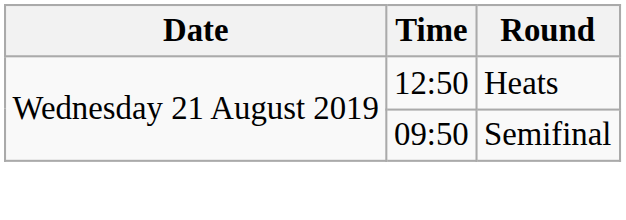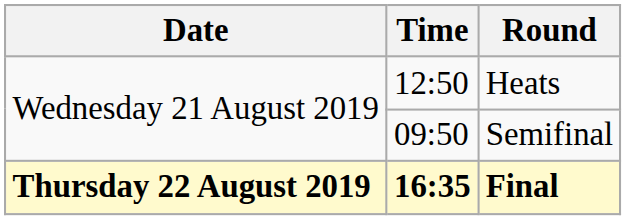+ row: Thursday 22 August 2019 | 16:35 | Final
